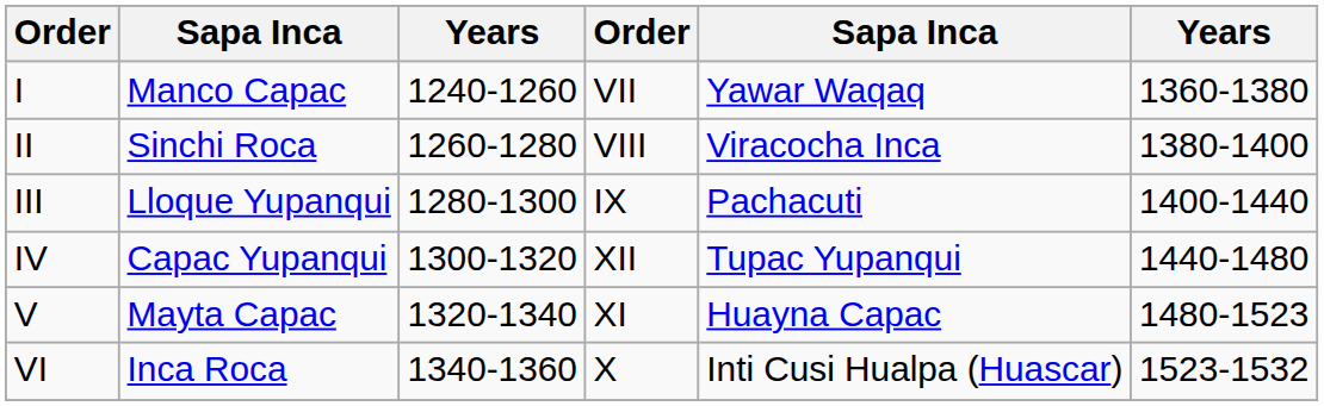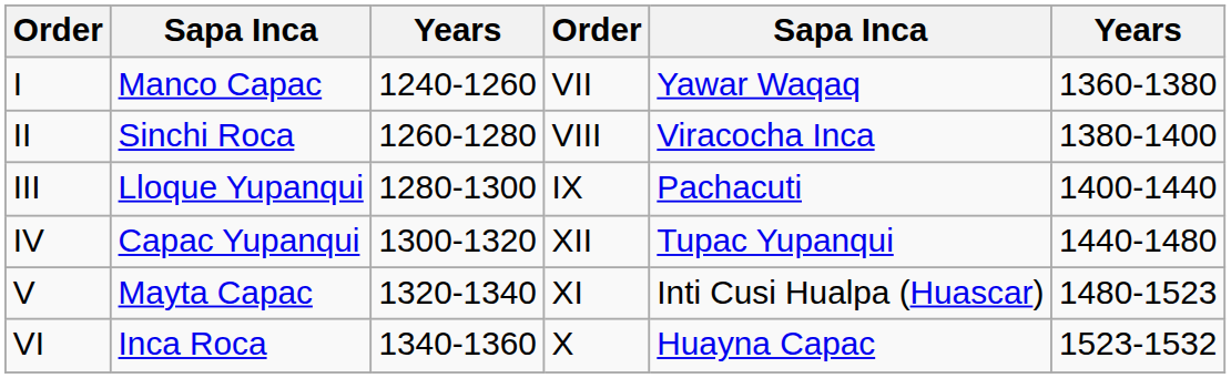V | column 5: Huayna Capac -> Inti Cusi Hualpa (Huascar)
VI | column 5: Inti Cusi Hualpa (Huascar) -> Huayna Capac
